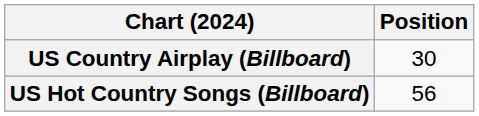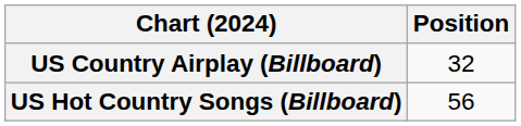US Country Airplay (Billboard) | Position: 30 -> 32
